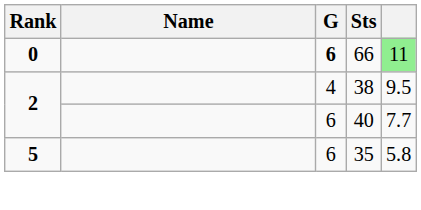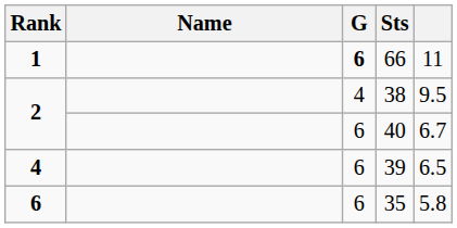66 | Rank: 0 -> 1
66 | column 5: lightgreen background -> no background
40 | column 5: 7.7 -> 6.7
+ row: 4 | 6 | 39 | 6.5
35 | Rank: 5 -> 6
